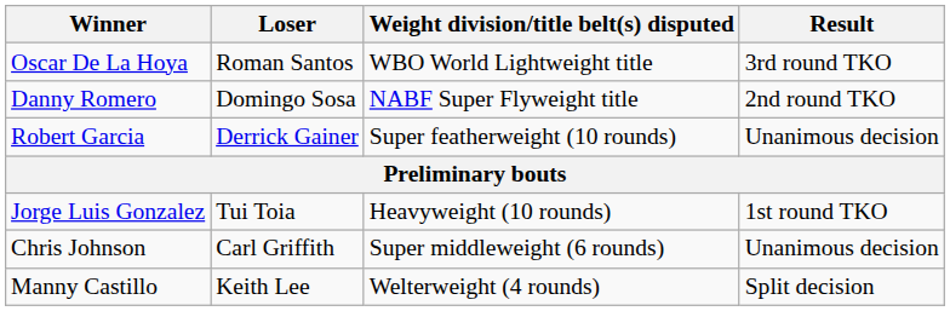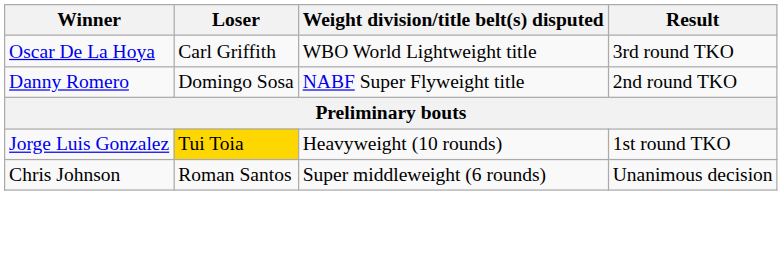Oscar De La Hoya | Loser: Roman Santos -> Carl Griffith
- row: Robert Garcia | Derrick Gainer | Super featherweight (10 rounds) | Unanimous decision
Jorge Luis Gonzalez | Loser: no background -> gold background
Chris Johnson | Loser: Carl Griffith -> Roman Santos
- row: Manny Castillo | Keith Lee | Welterweight (4 rounds) | Split decision
